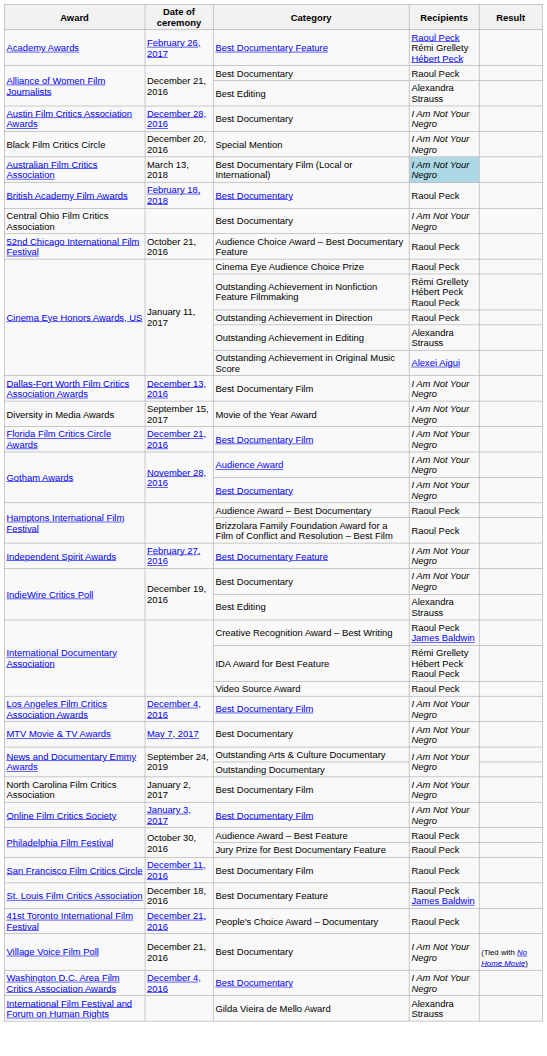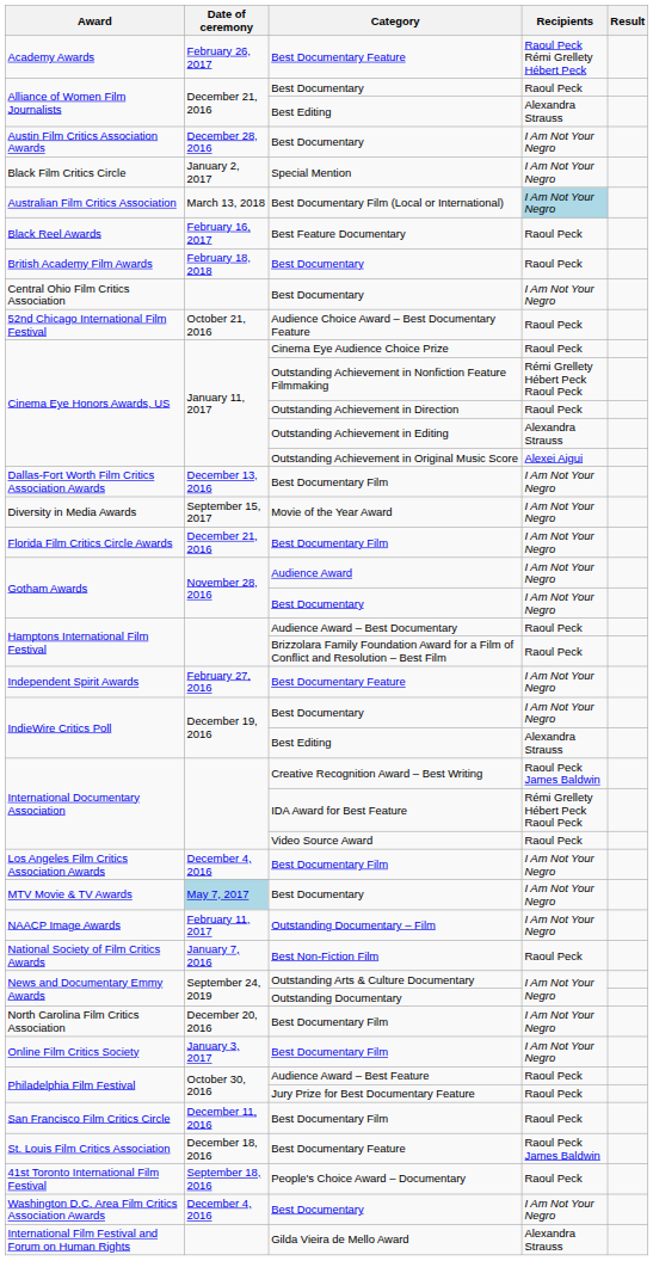Black Film Critics Circle | Date of ceremony: December 20, 2016 -> January 2, 2017
+ row: Black Reel Awards | February 16, 2017 | Best Feature Documentary | Raoul Peck
MTV Movie & TV Awards | Date of ceremony: no background -> lightblue background
+ row: NAACP Image Awards | February 11, 2017 | Outstanding Documentary – Film | I Am Not Your Negro
+ row: National Society of Film Critics Awards | January 7, 2016 | Best Non-Fiction Film | Raoul Peck
North Carolina Film Critics Association | Date of ceremony: January 2, 2017 -> December 20, 2016
41st Toronto International Film Festival | Date of ceremony: December 21, 2016 -> September 18, 2016
- row: Village Voice Film Poll | December 21, 2016 | Best Documentary | I Am Not Your Negro | (Tied with No Home Movie)
